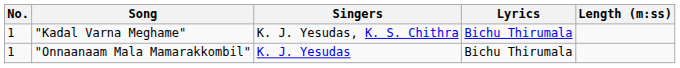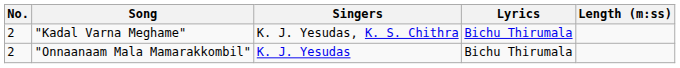"Kadal Varna Meghame" | No.: 1 -> 2
"Onnaanaam Mala Mamarakkombil" | No.: 1 -> 2
